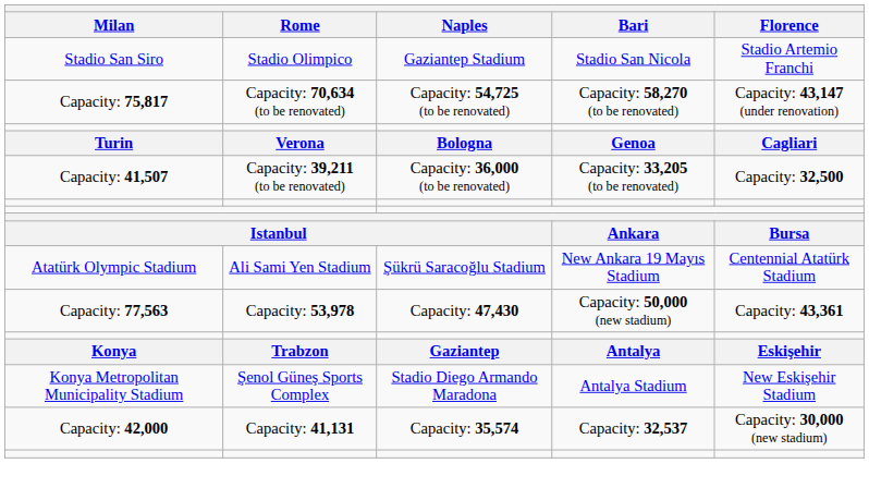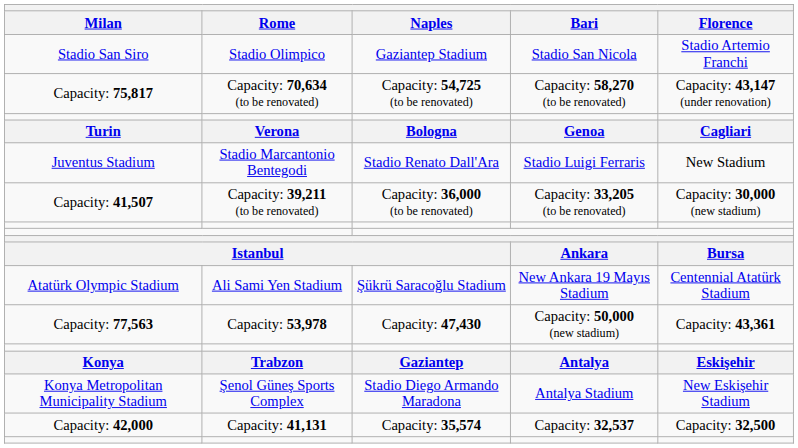+ row: Juventus Stadium | Stadio Marcantonio Bentegodi | Stadio Renato Dall'Ara | Stadio Luigi Ferraris | New Stadium
Capacity: 41,507 | Florence: Capacity: 32,500 -> Capacity: 30,000 (new stadium)
Capacity: 42,000 | Florence: Capacity: 30,000 (new stadium) -> Capacity: 32,500
